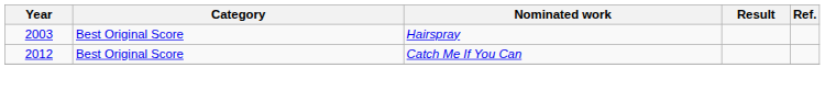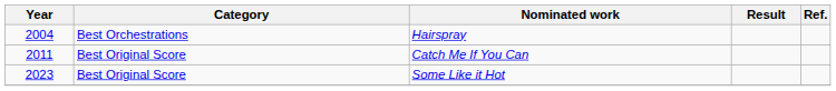Hairspray | Year: 2003 -> 2004
Hairspray | Category: Best Original Score -> Best Orchestrations
Catch Me If You Can | Year: 2012 -> 2011
+ row: 2023 | Best Original Score | Some Like it Hot
